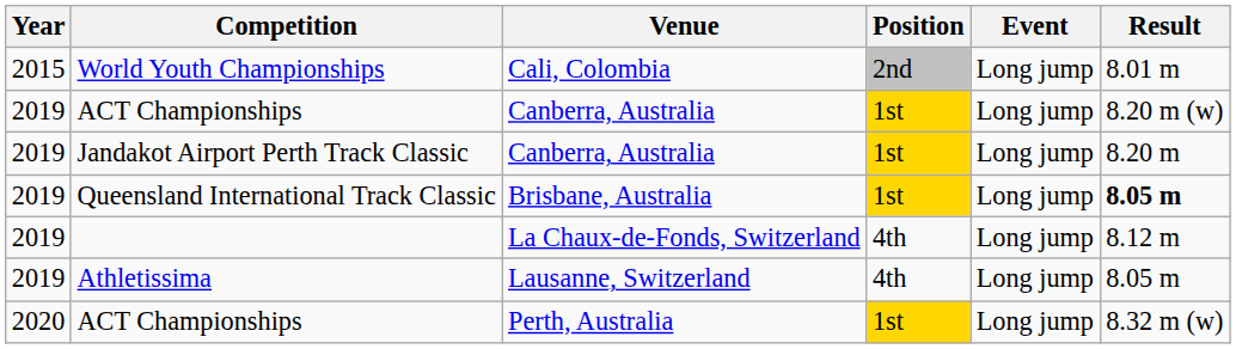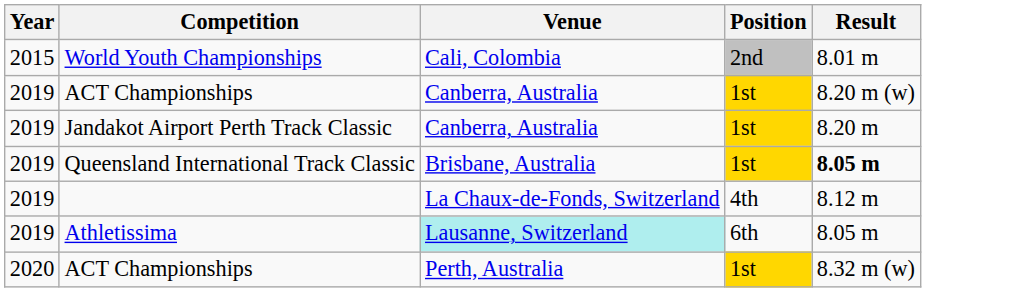- column: Event | Long jump | Long jump | Long jump | Long jump | Long jump | Long jump | Long jump
Athletissima | Venue: no background -> paleturquoise background
Athletissima | Position: 4th -> 6th
